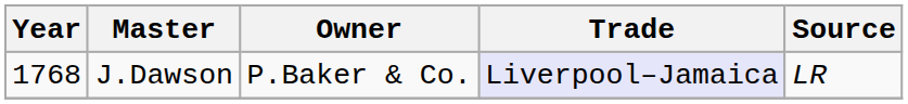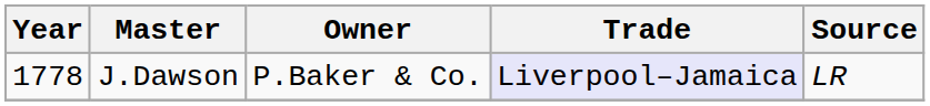J.Dawson | Year: 1768 -> 1778
